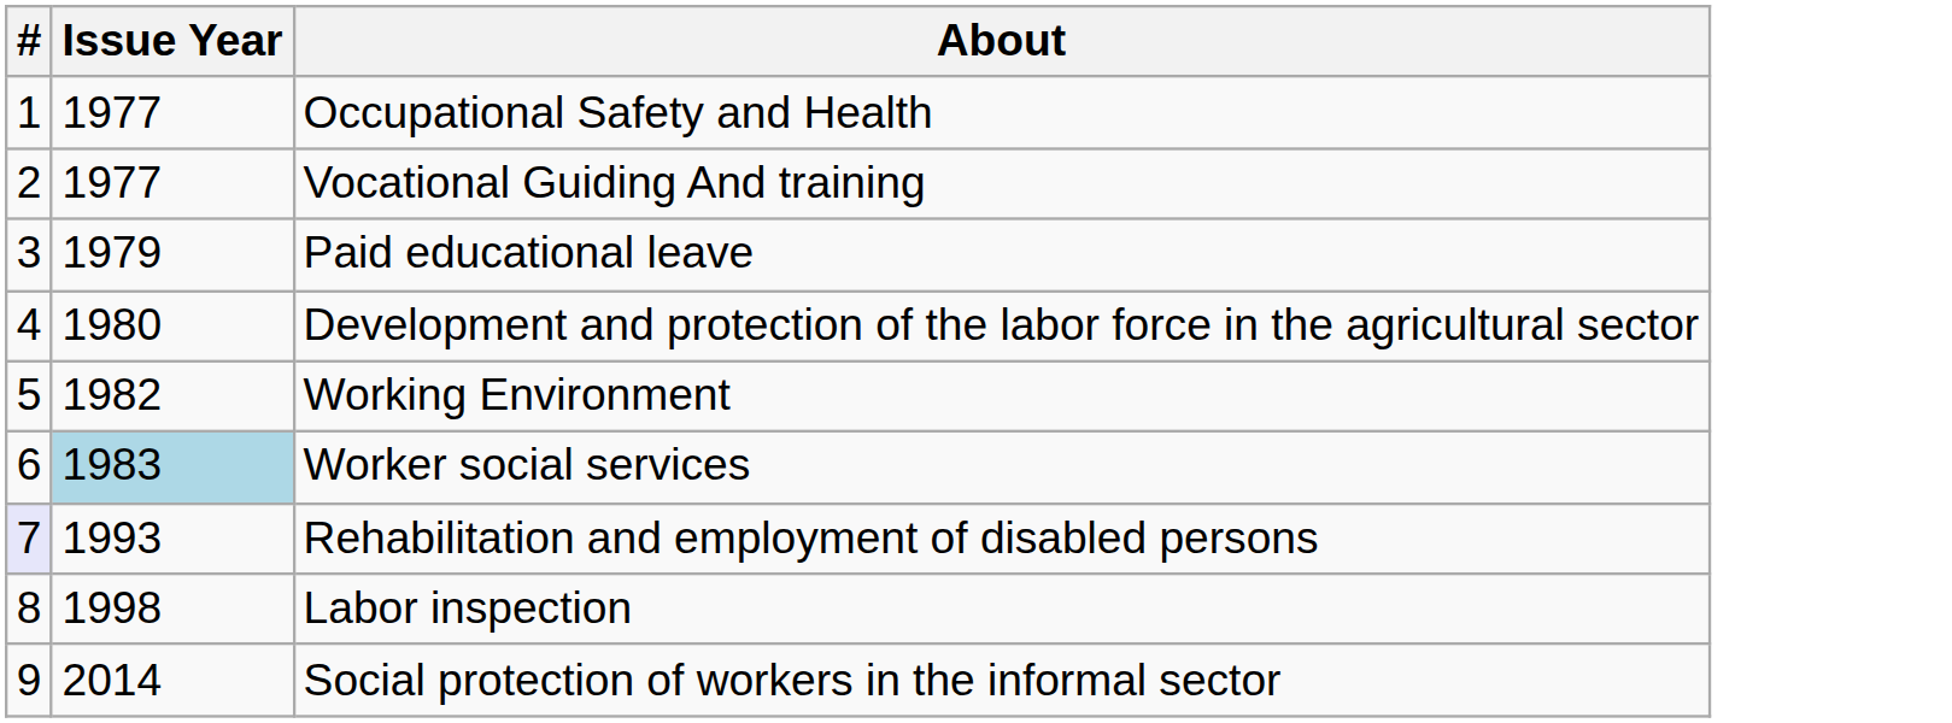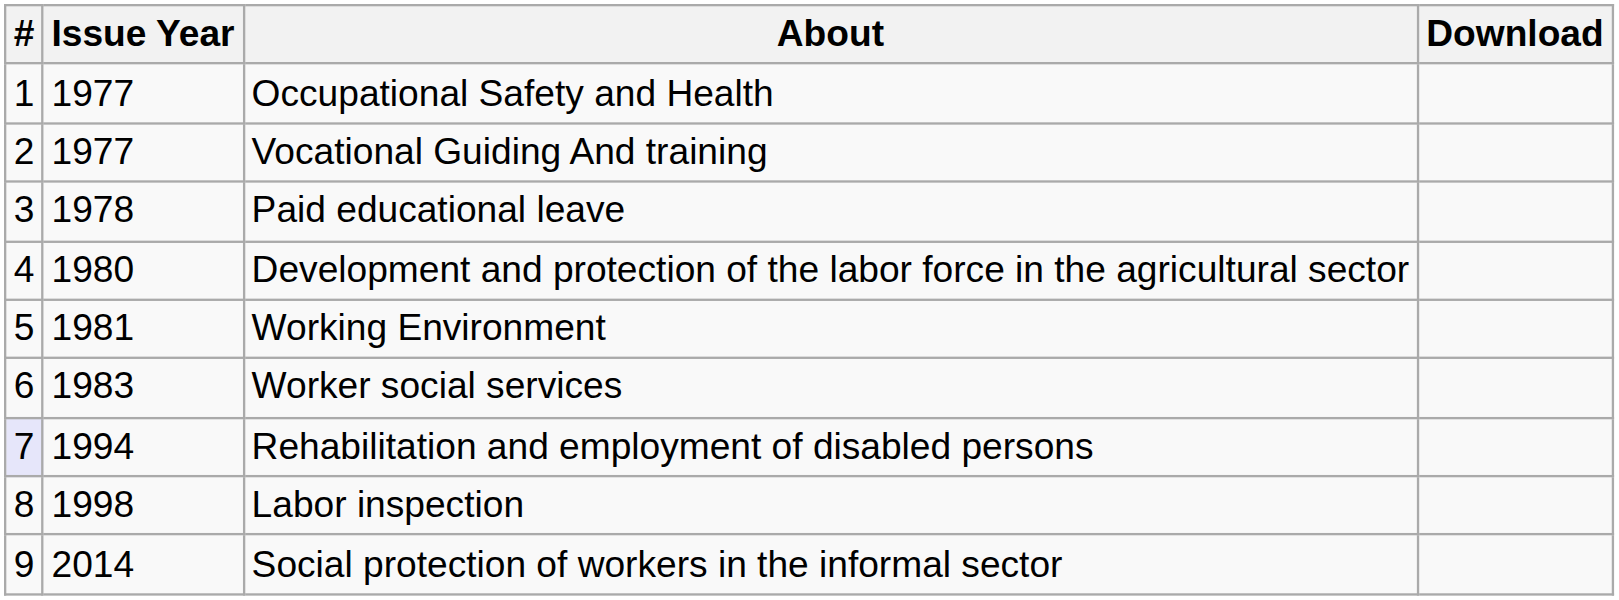+ column: Download
Paid educational leave | Issue Year: 1979 -> 1978
Working Environment | Issue Year: 1982 -> 1981
Worker social services | Issue Year: lightblue background -> no background
Rehabilitation and employment of disabled persons | Issue Year: 1993 -> 1994
